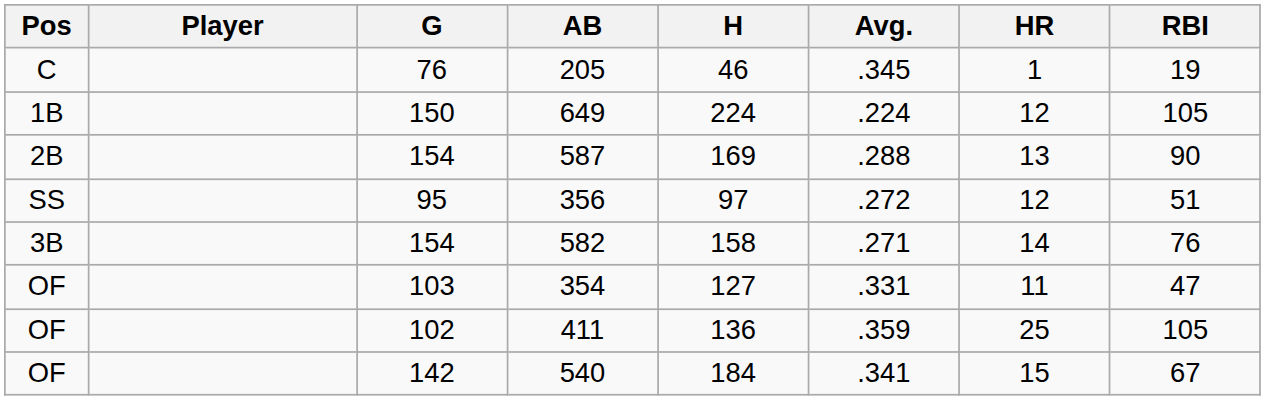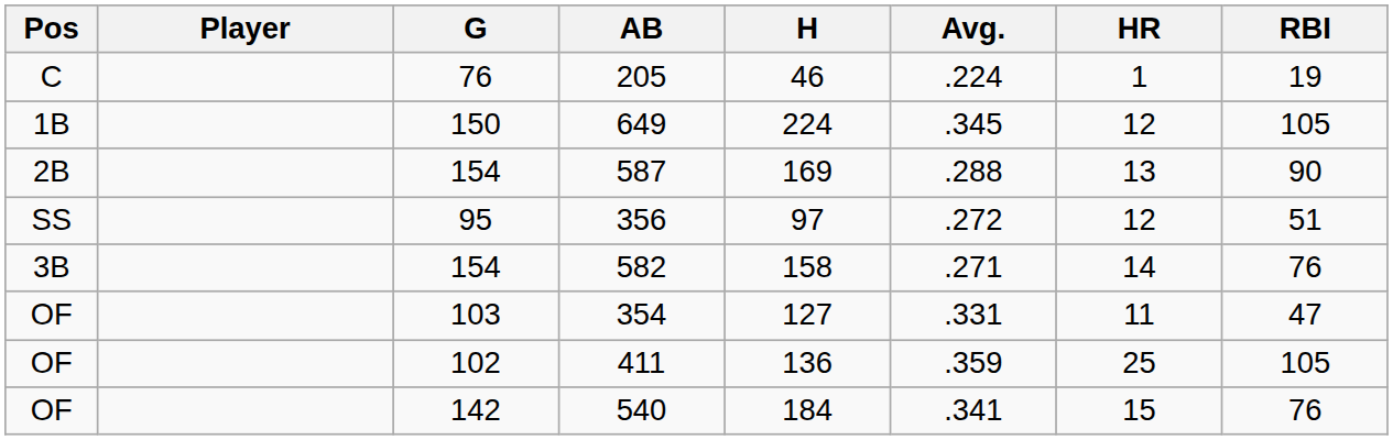205 | Avg.: .345 -> .224
649 | Avg.: .224 -> .345
540 | RBI: 67 -> 76
